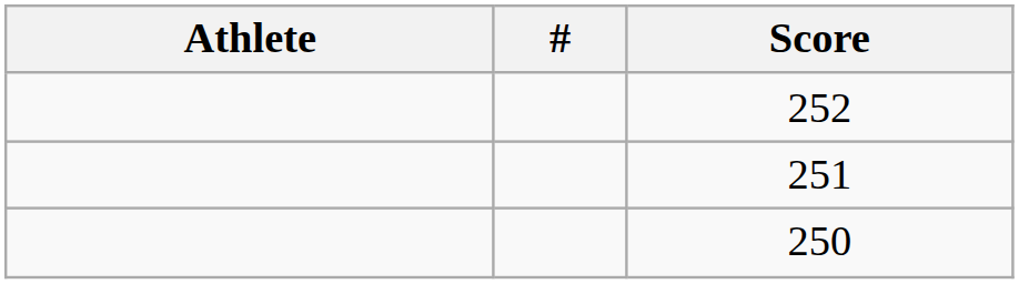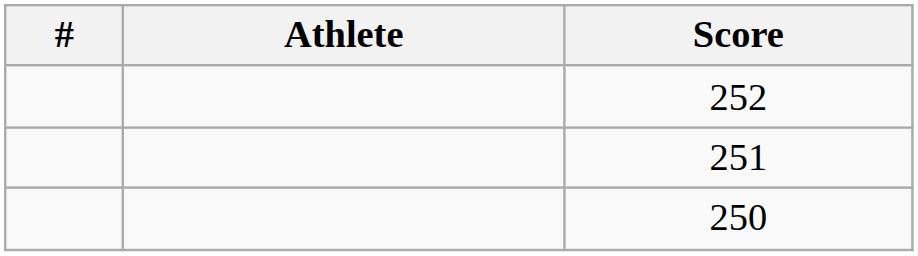columns swapped: # <-> Athlete
